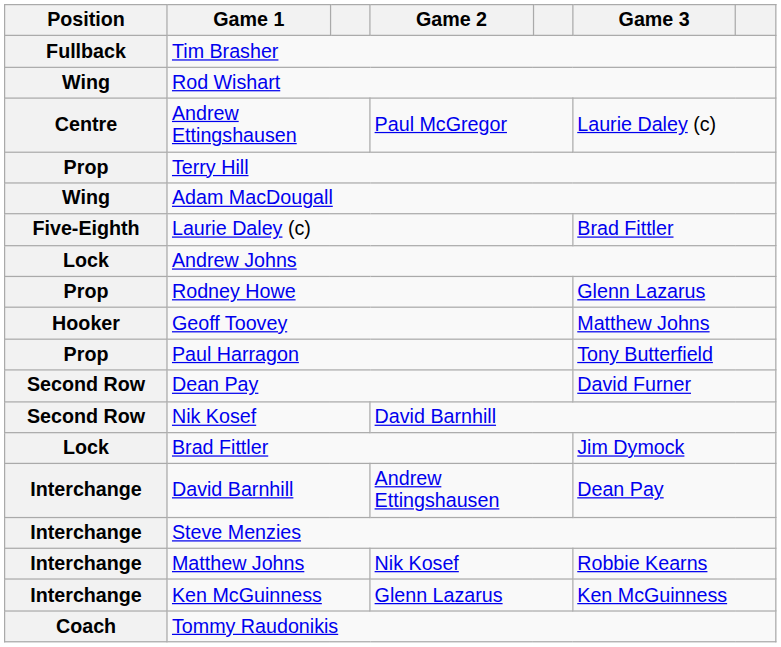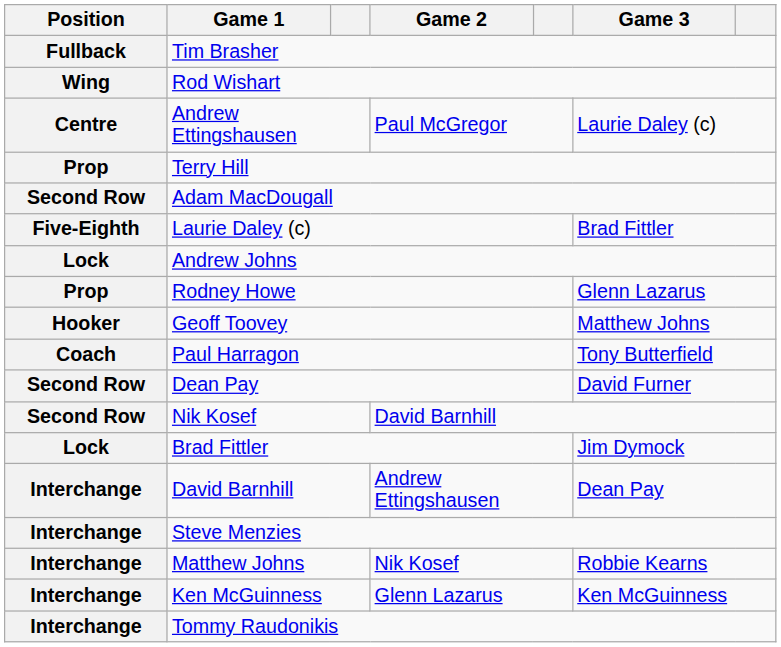Adam MacDougall | Position: Wing -> Second Row
Paul Harragon | Position: Prop -> Coach
Tommy Raudonikis | Position: Coach -> Interchange
